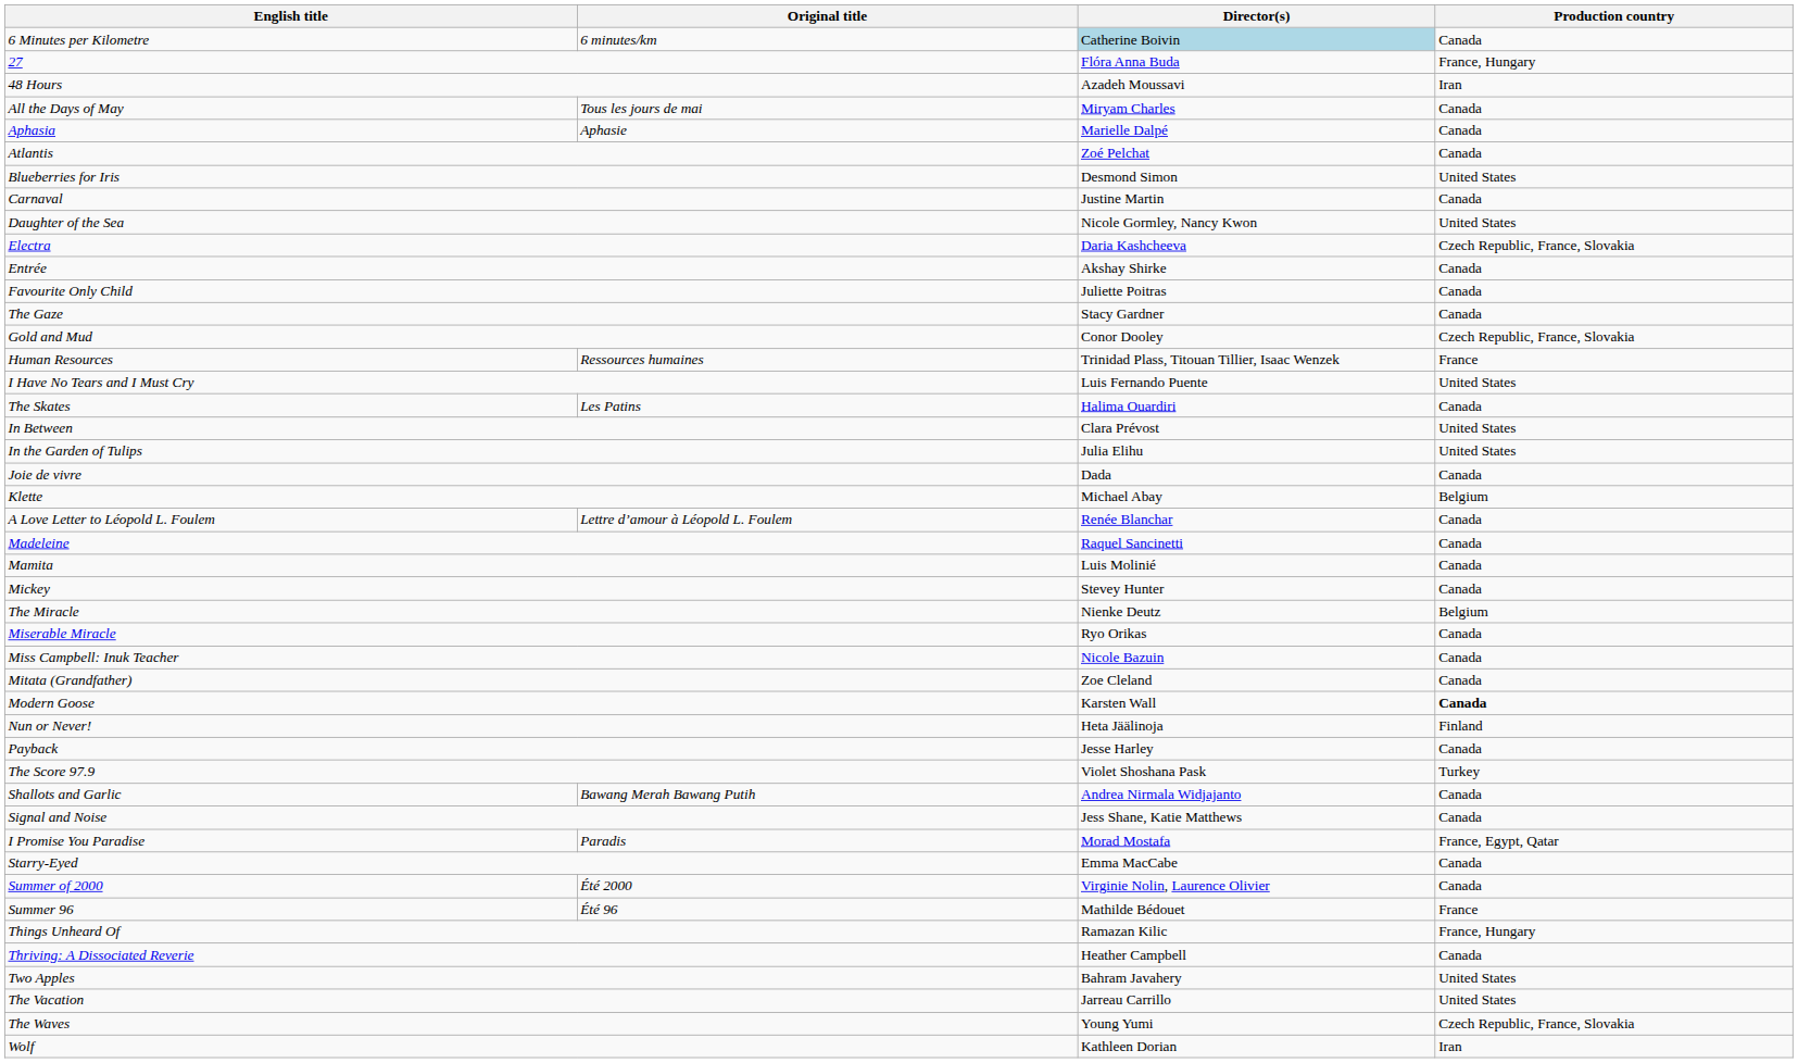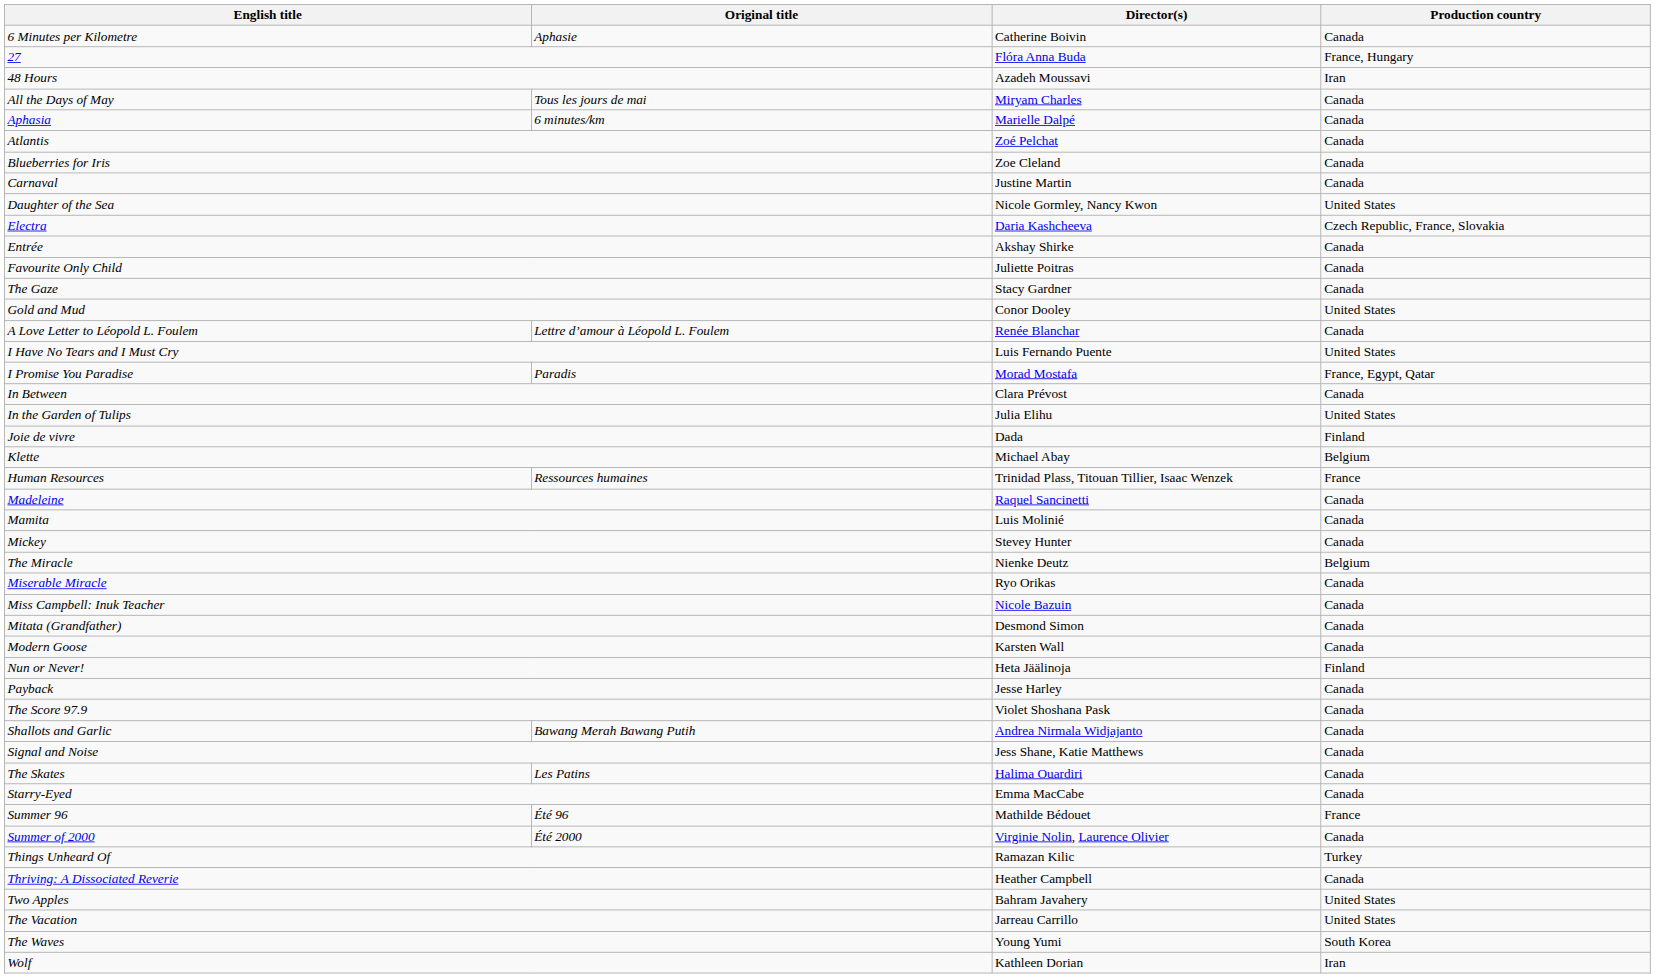6 Minutes per Kilometre | Original title: 6 minutes/km -> Aphasie
6 Minutes per Kilometre | Director(s): lightblue background -> no background
Aphasia | Original title: Aphasie -> 6 minutes/km
Blueberries for Iris | Director(s): Desmond Simon -> Zoe Cleland
Blueberries for Iris | Production country: United States -> Canada
Gold and Mud | Production country: Czech Republic, France, Slovakia -> United States
rows swapped: Human Resources <-> A Love Letter to Léopold L. Foulem
rows swapped: I Promise You Paradise <-> The Skates
In Between | Production country: United States -> Canada
Joie de vivre | Production country: Canada -> Finland
Mitata (Grandfather) | Director(s): Zoe Cleland -> Desmond Simon
Modern Goose | Production country: bold -> normal
The Score 97.9 | Production country: Turkey -> Canada
rows swapped: Summer 96 <-> Summer of 2000
Things Unheard Of | Production country: France, Hungary -> Turkey
The Waves | Production country: Czech Republic, France, Slovakia -> South Korea
